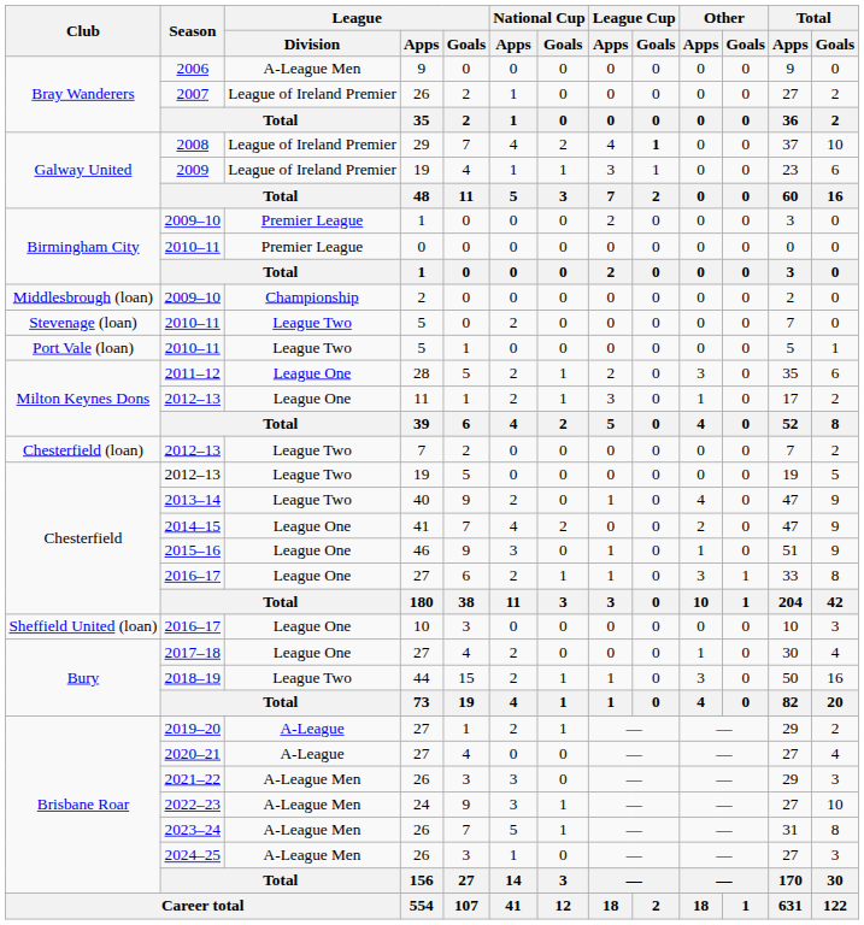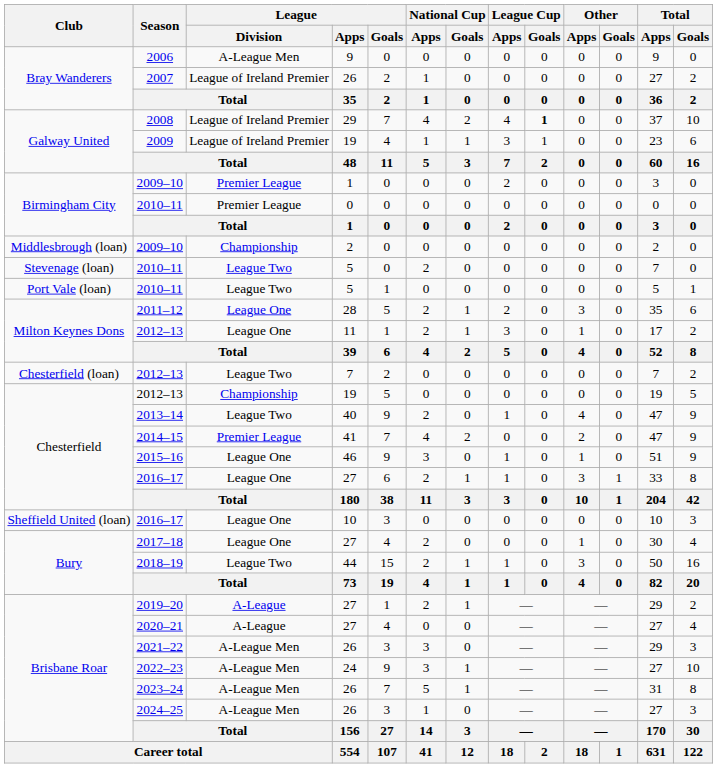Chesterfield / 2012–13 | League / Division: League Two -> Championship
2014–15 | League / Division: League One -> Premier League
